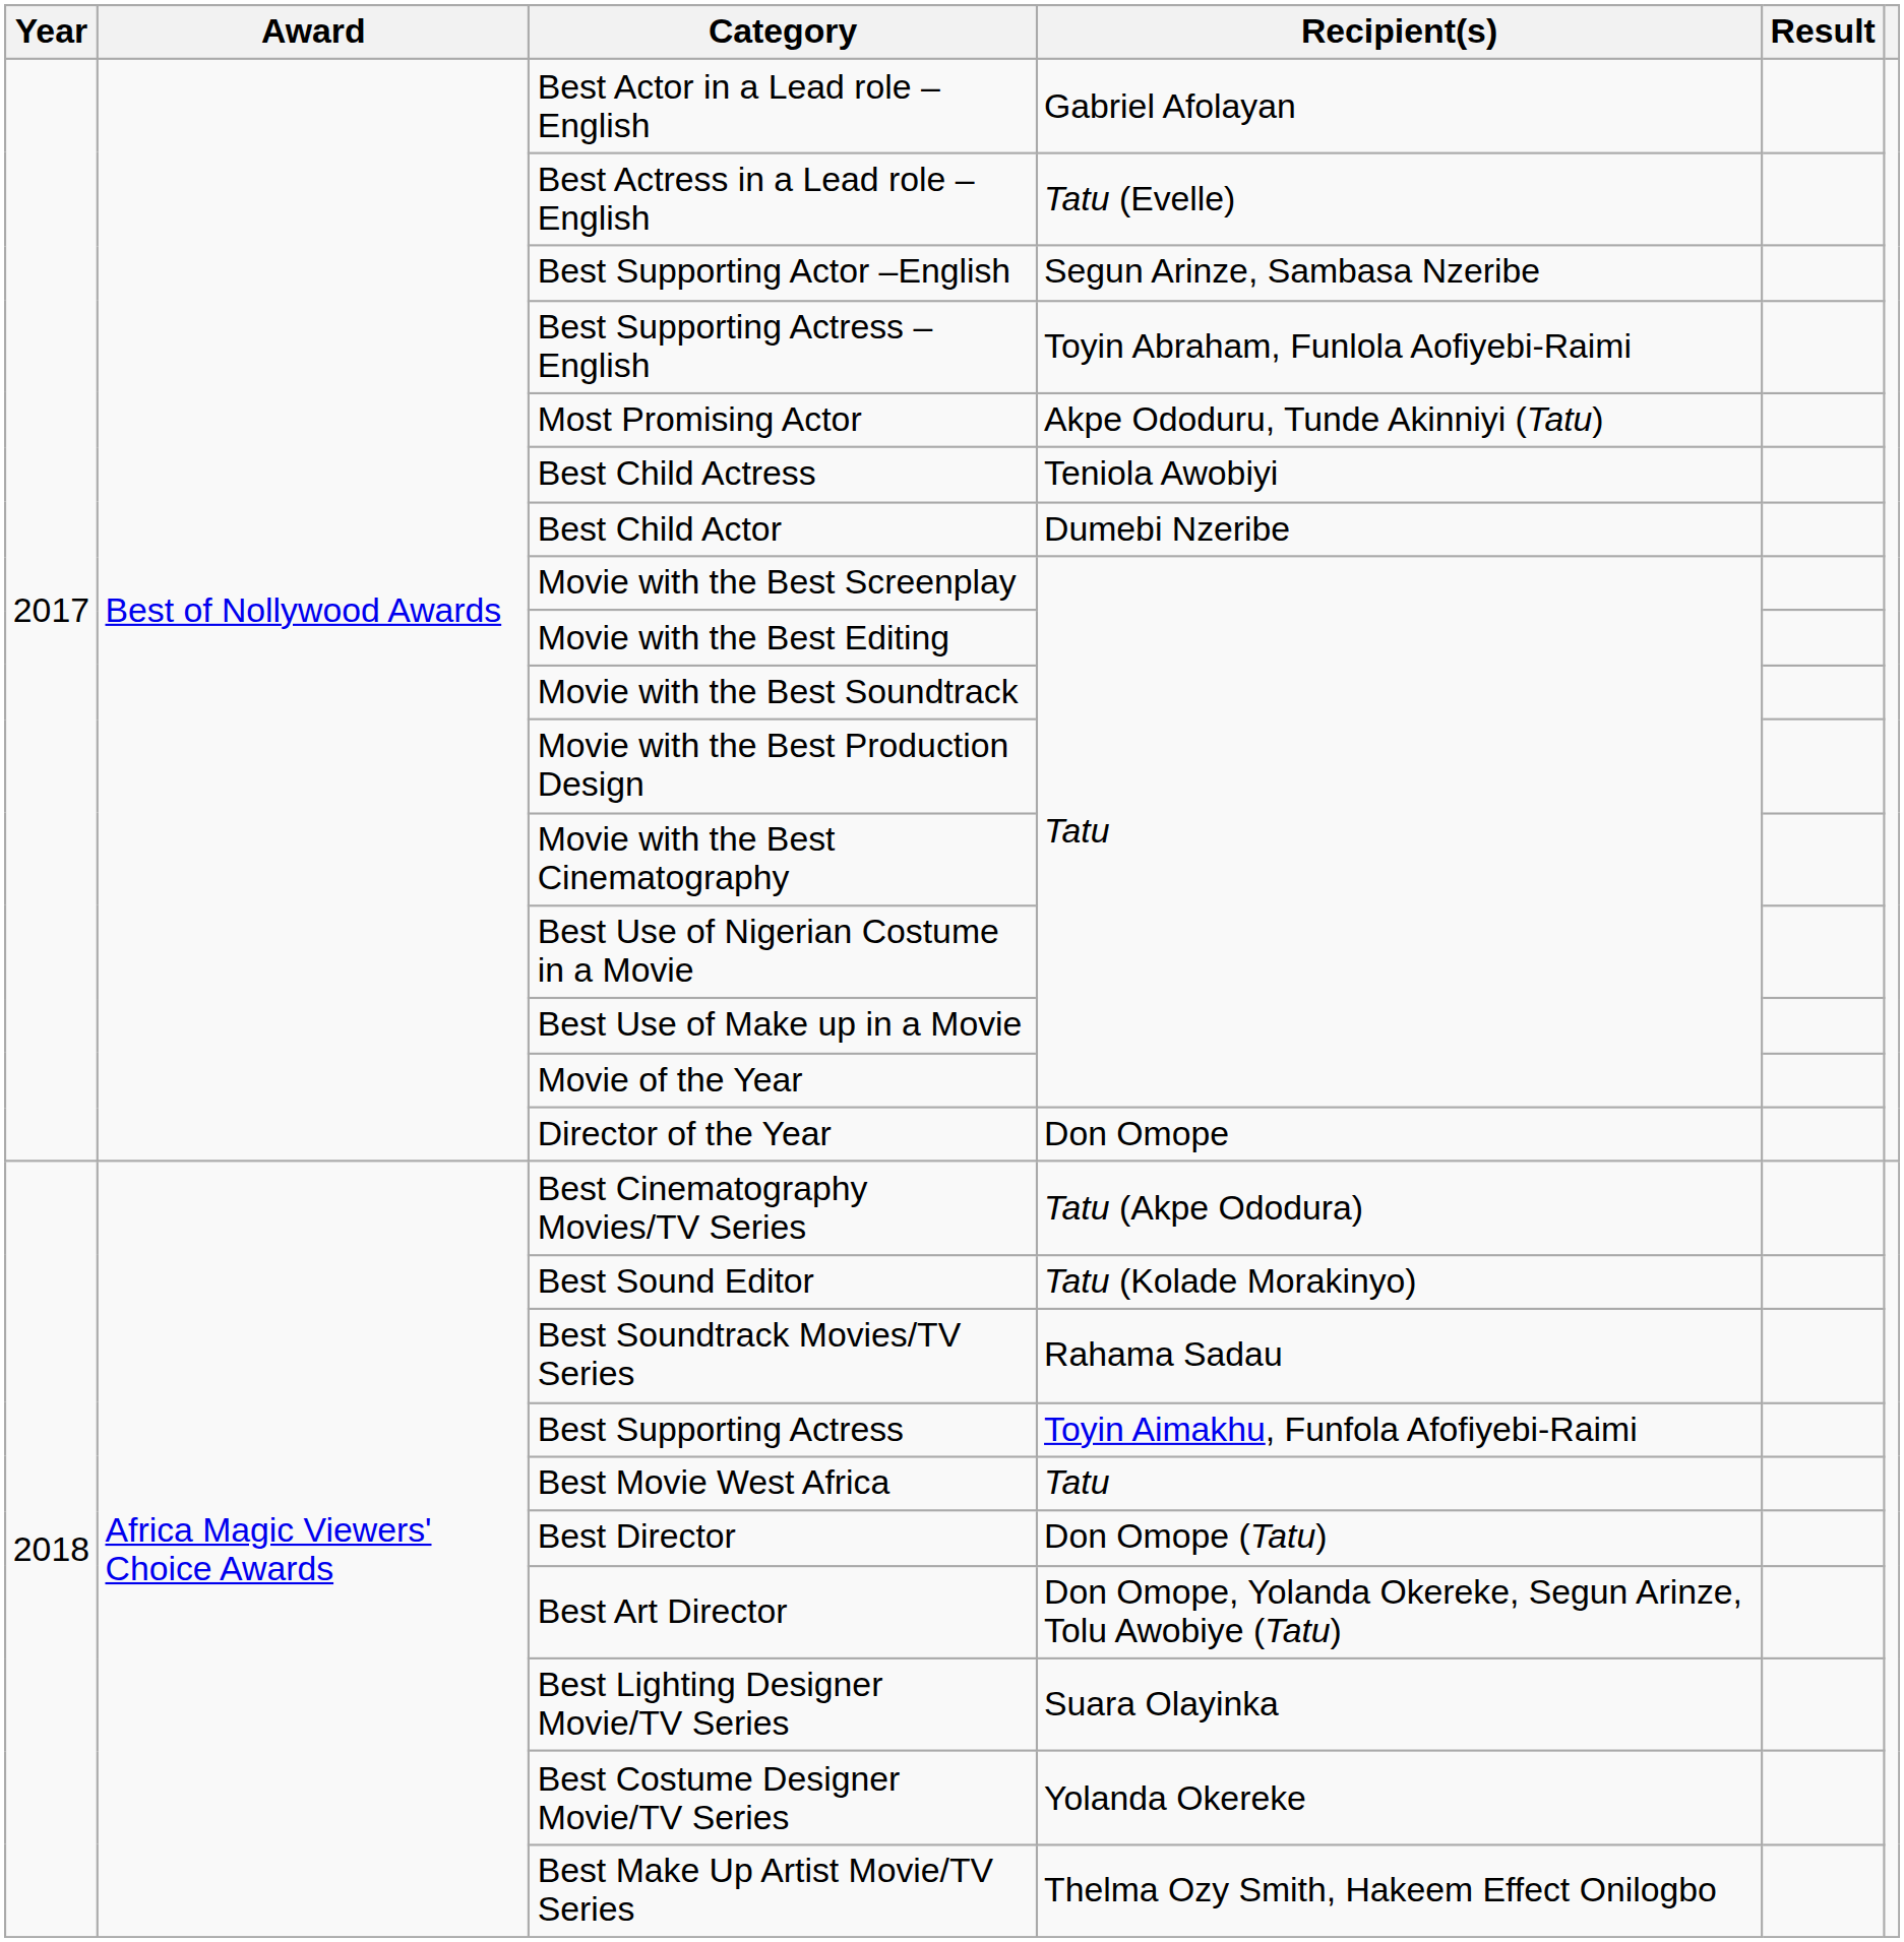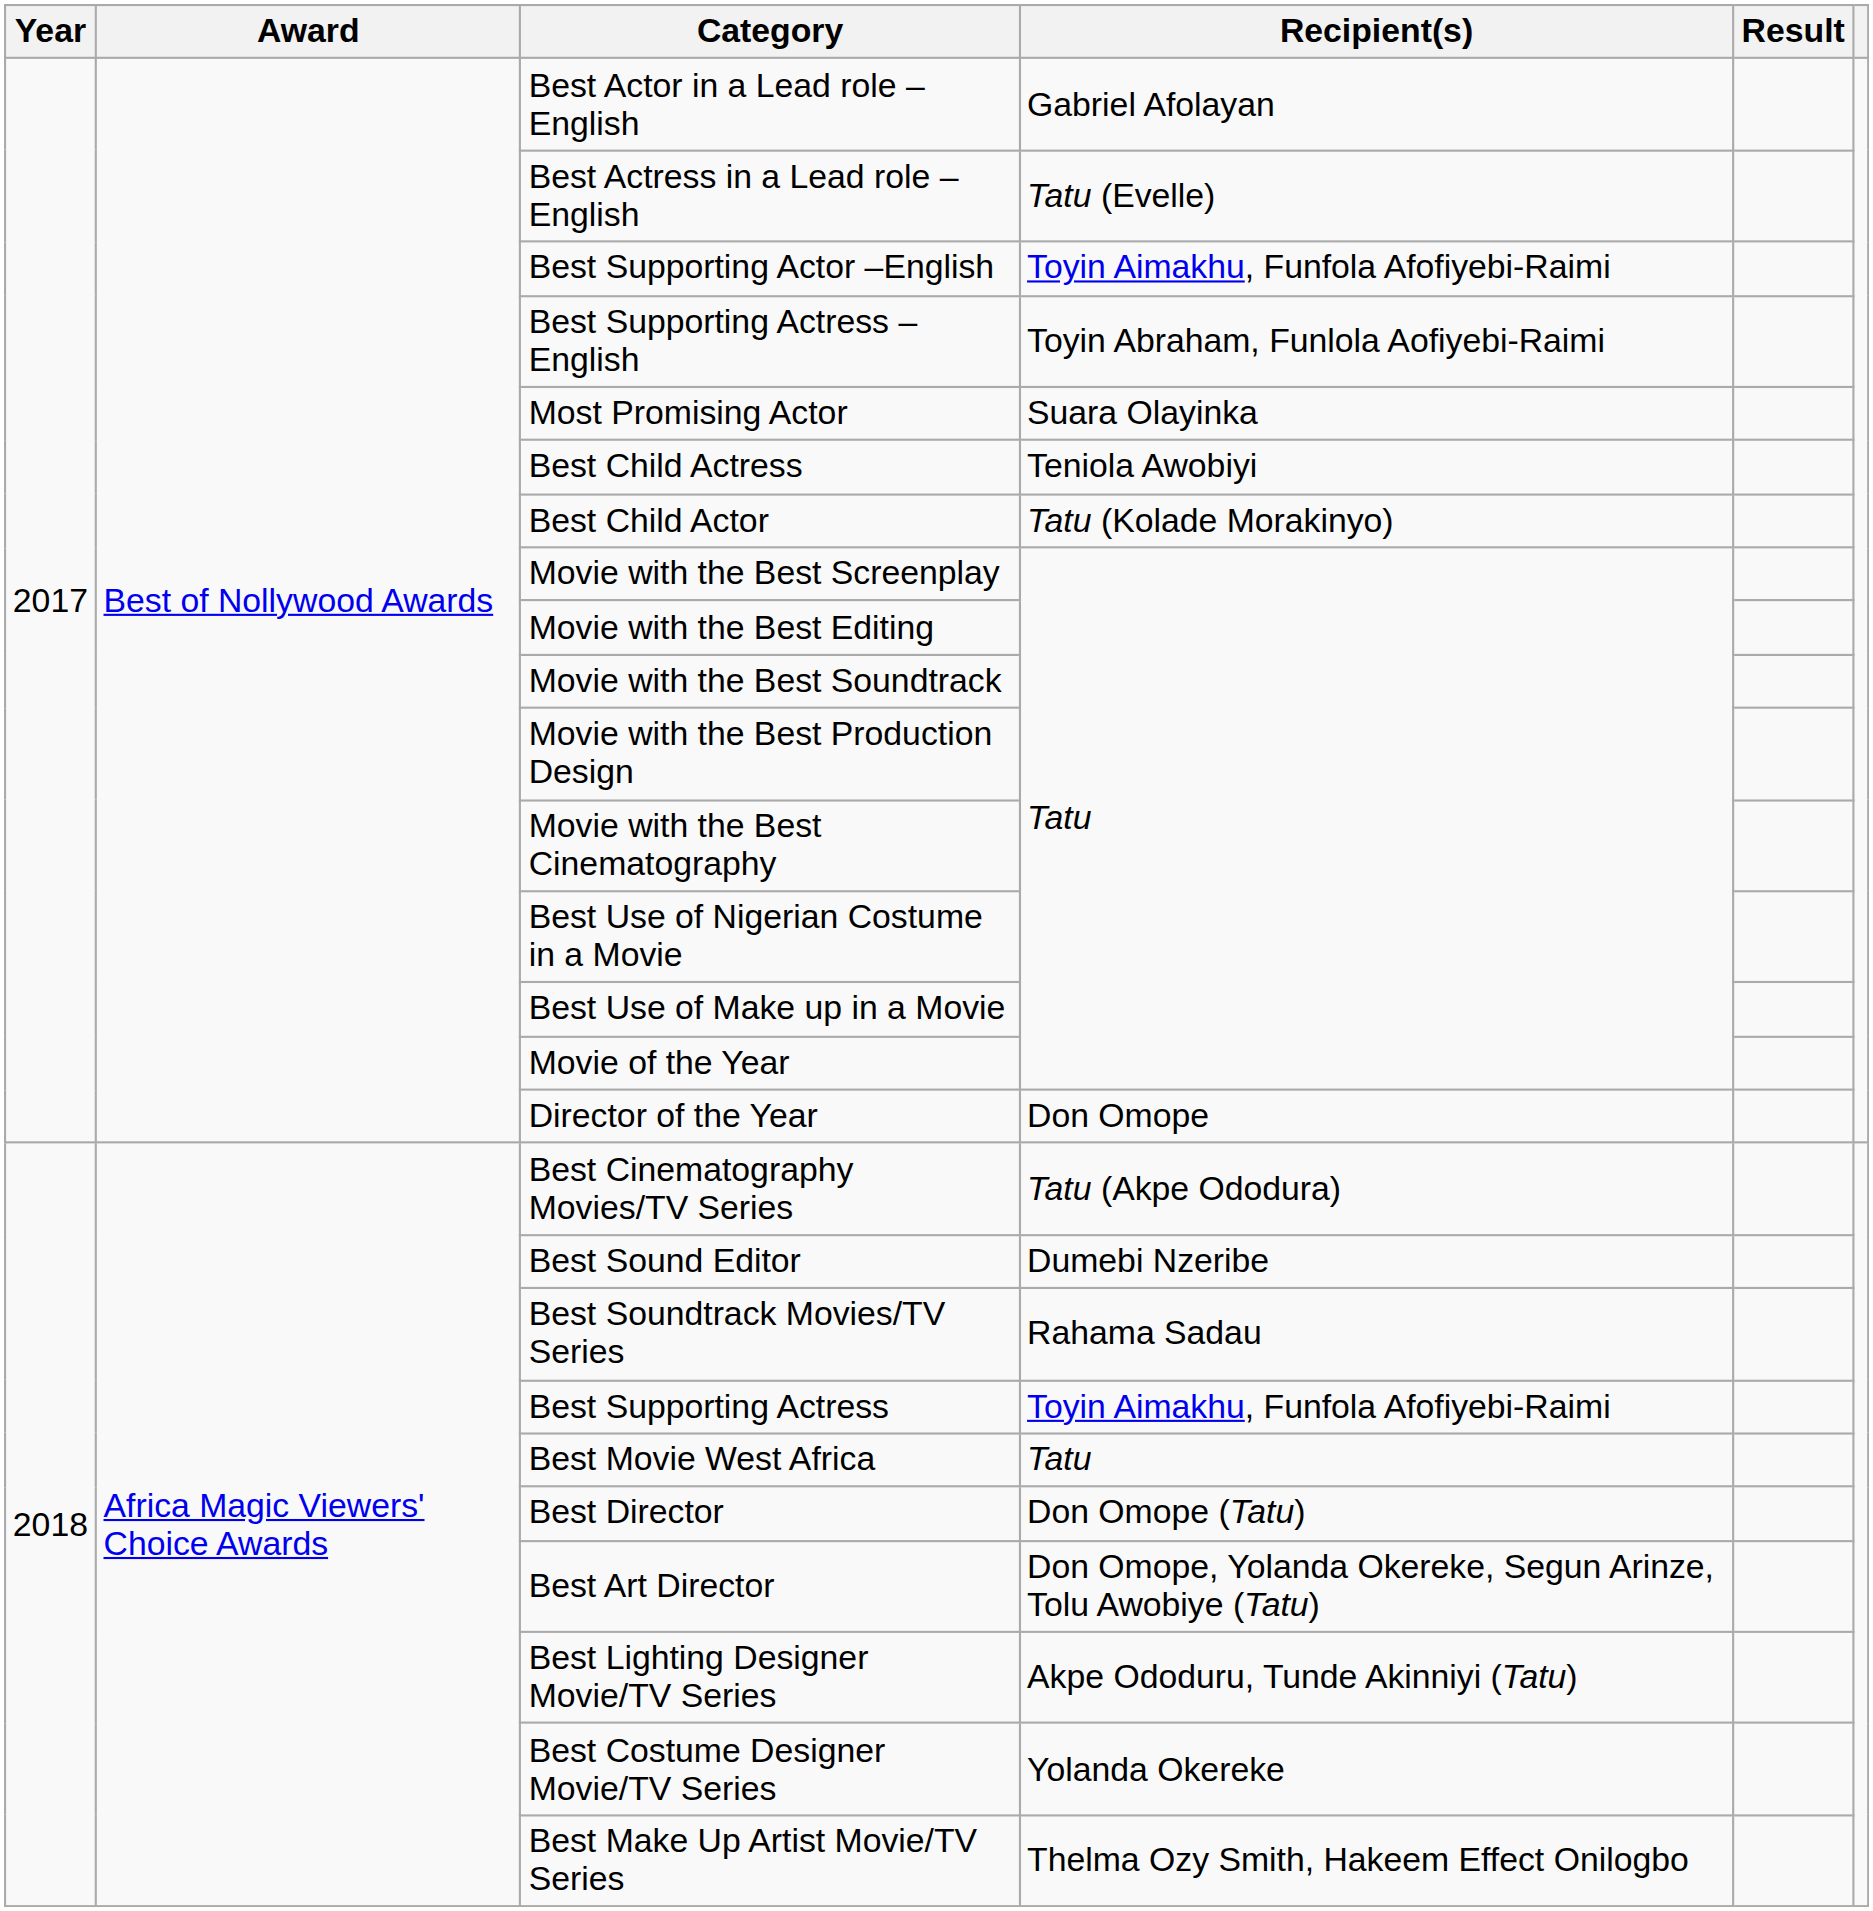Best Supporting Actor –English | Recipient(s): Segun Arinze, Sambasa Nzeribe -> Toyin Aimakhu, Funfola Afofiyebi-Raimi
Most Promising Actor | Recipient(s): Akpe Ododuru, Tunde Akinniyi (Tatu) -> Suara Olayinka
Best Child Actor | Recipient(s): Dumebi Nzeribe -> Tatu (Kolade Morakinyo)
Best Sound Editor | Recipient(s): Tatu (Kolade Morakinyo) -> Dumebi Nzeribe
Best Lighting Designer Movie/TV Series | Recipient(s): Suara Olayinka -> Akpe Ododuru, Tunde Akinniyi (Tatu)
